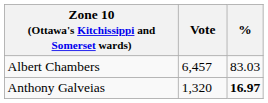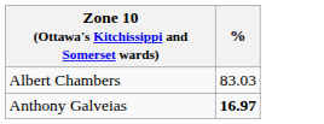- column: Vote | 6,457 | 1,320
